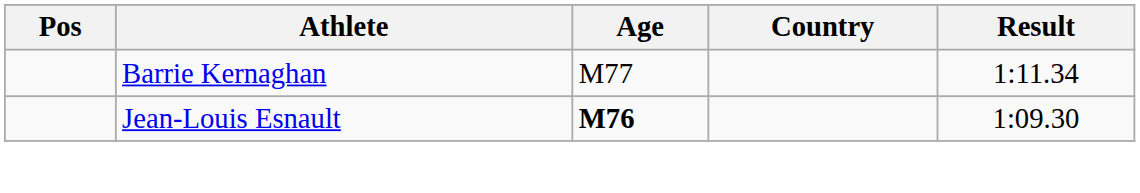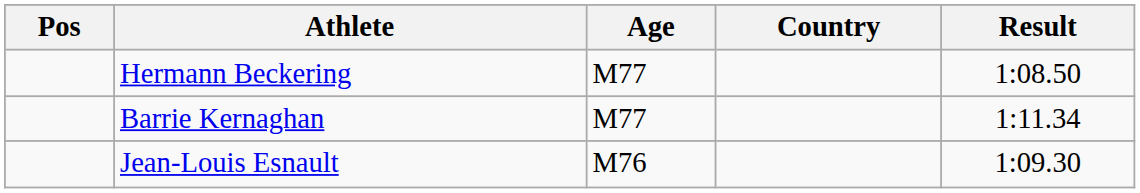+ row: Hermann Beckering | M77 | 1:08.50
Jean-Louis Esnault | Age: bold -> normal
